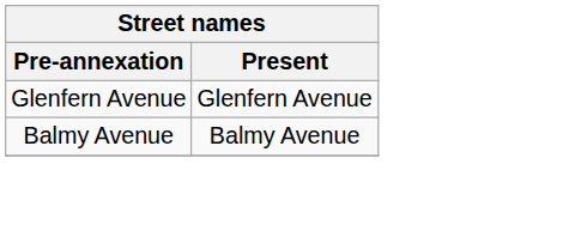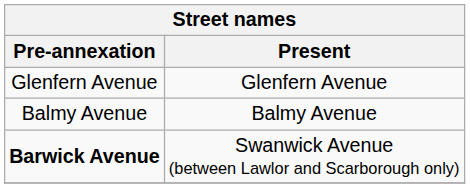+ row: Barwick Avenue | Swanwick Avenue (between Lawlor and Scarborough only)
